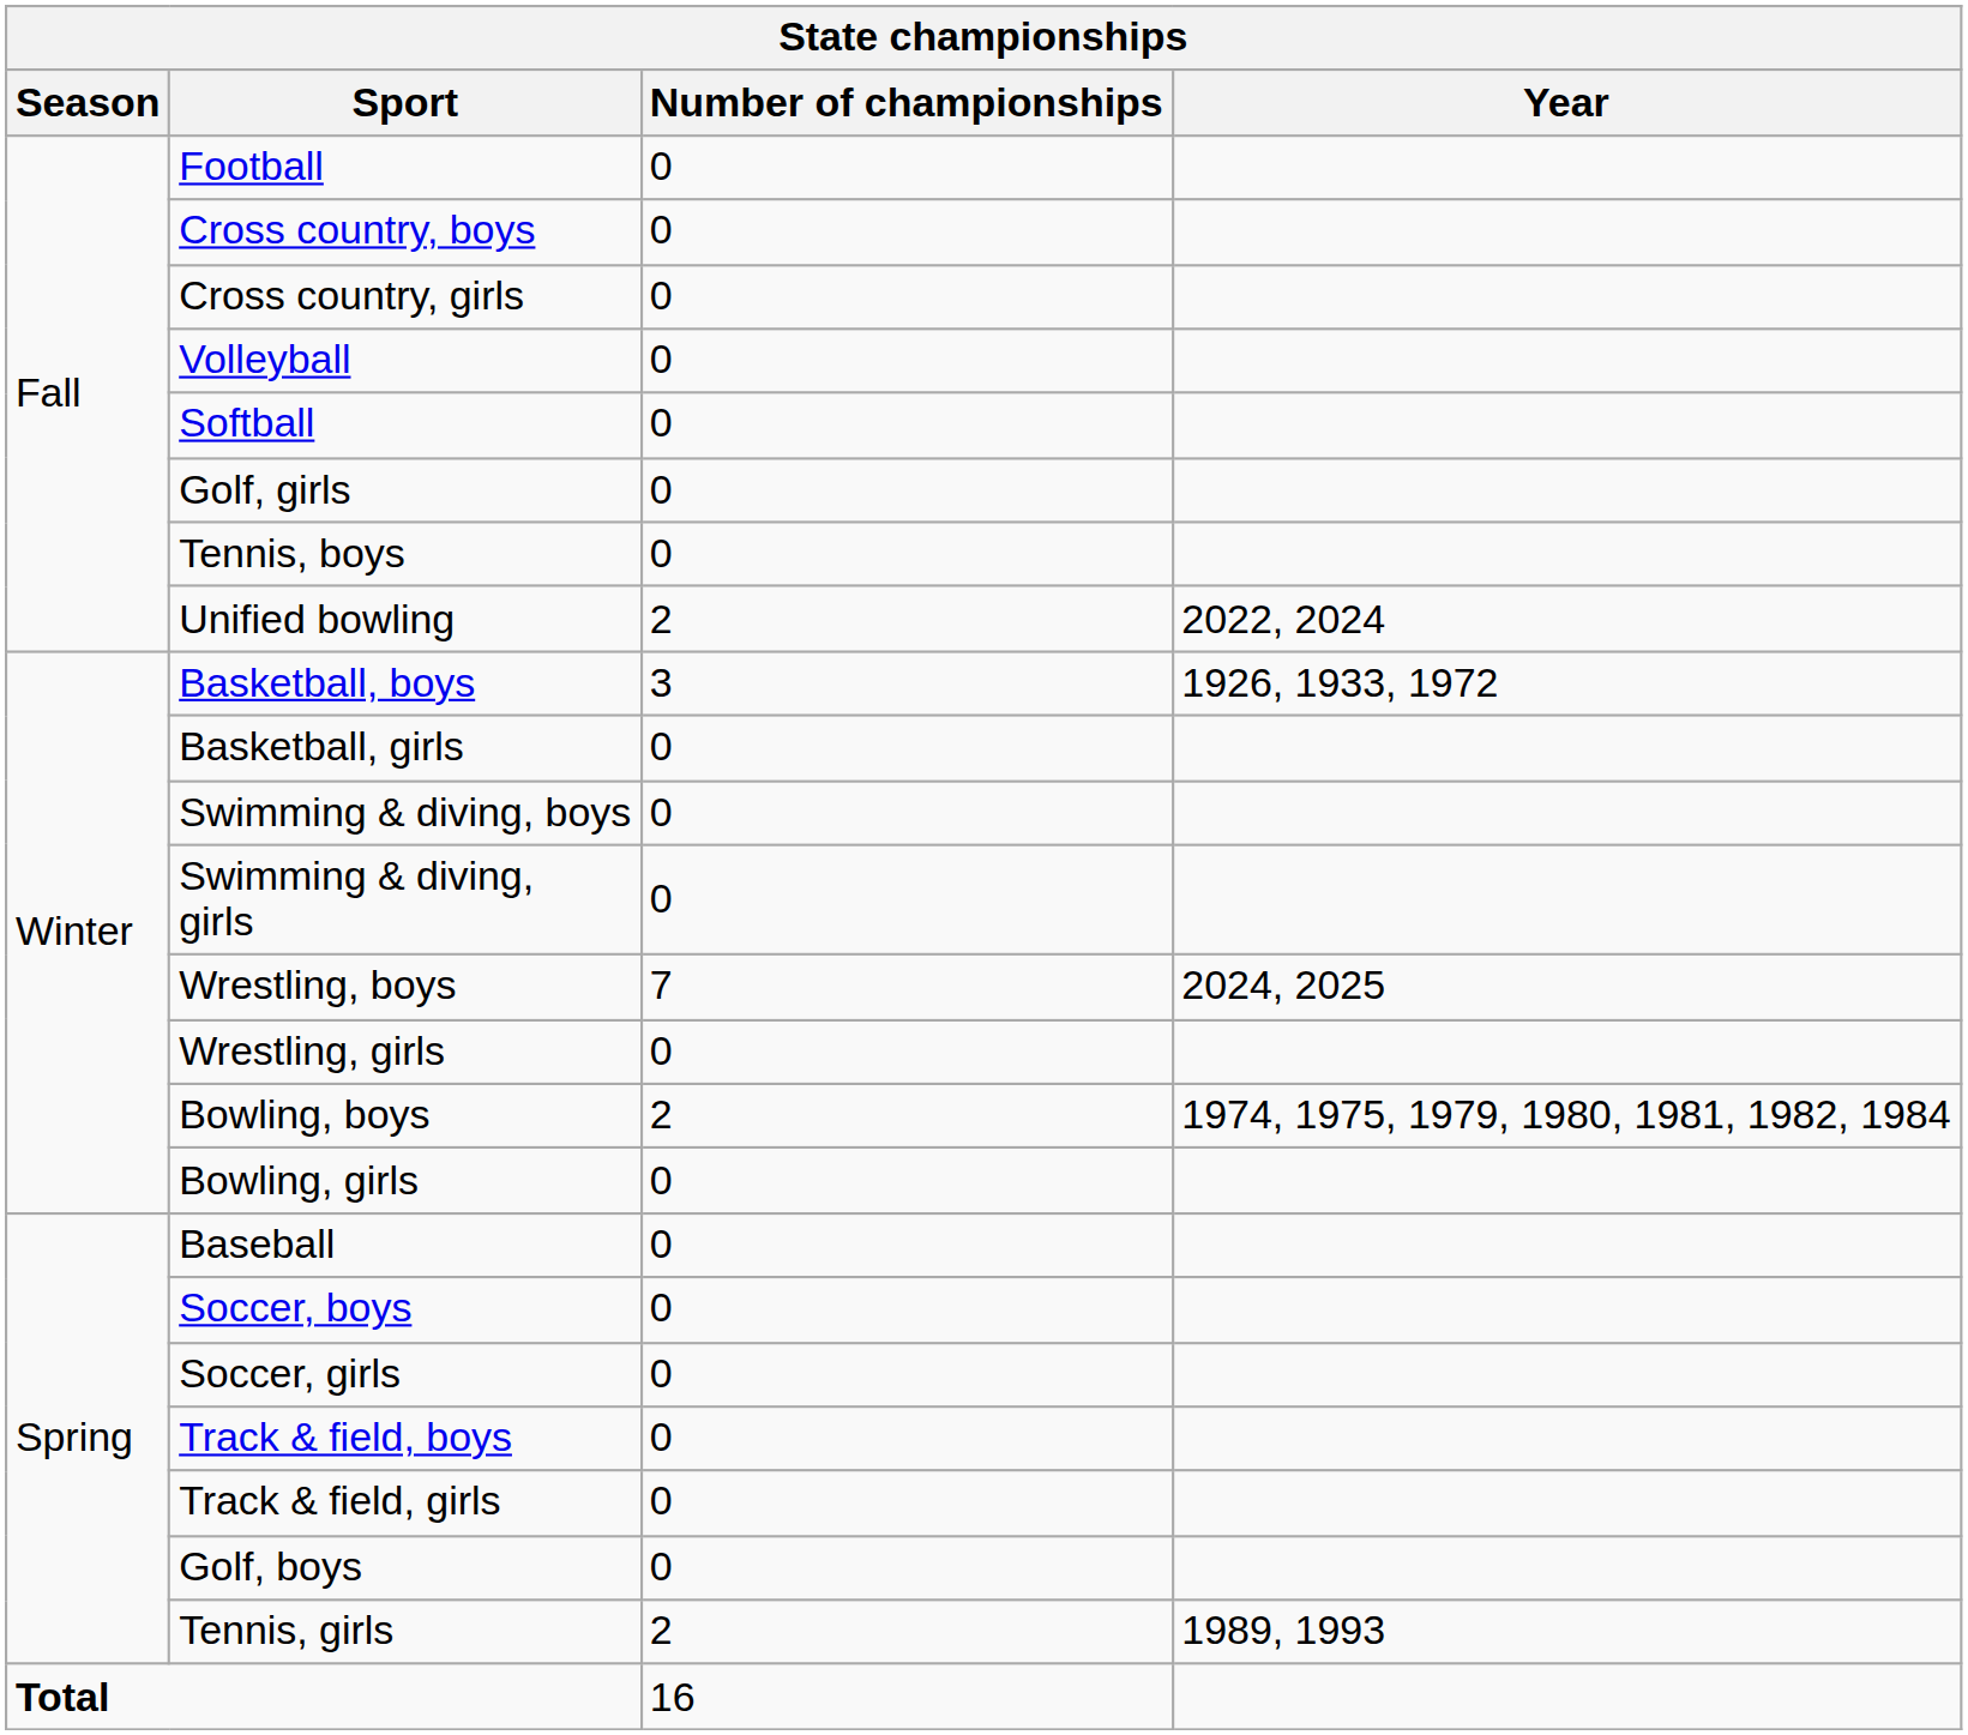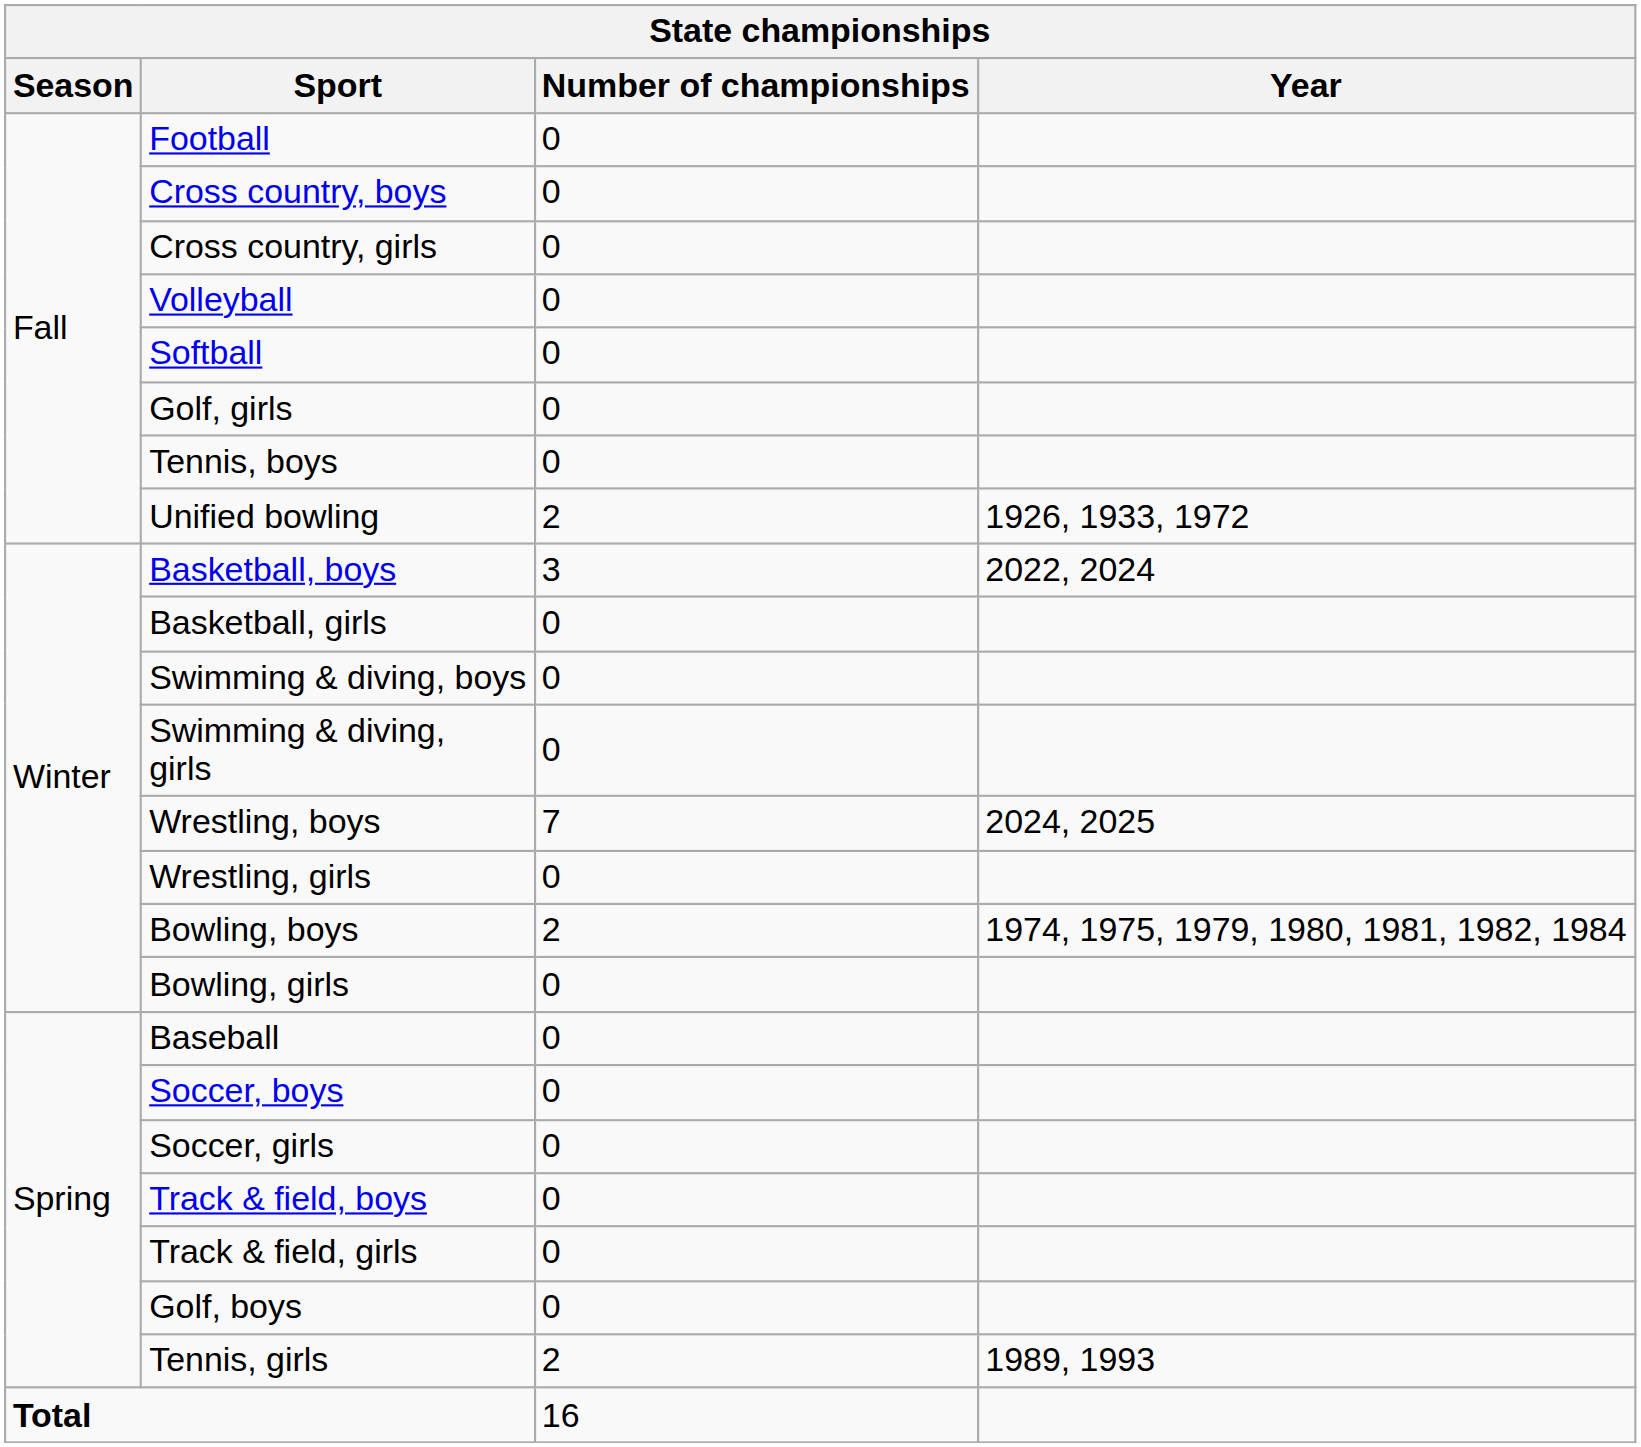Unified bowling | Year: 2022, 2024 -> 1926, 1933, 1972
Basketball, boys | Year: 1926, 1933, 1972 -> 2022, 2024
